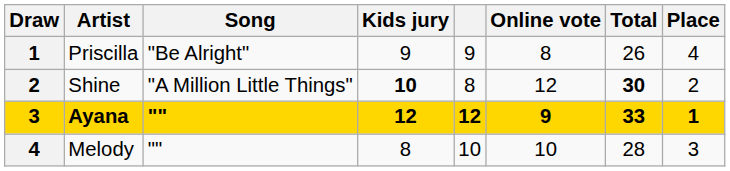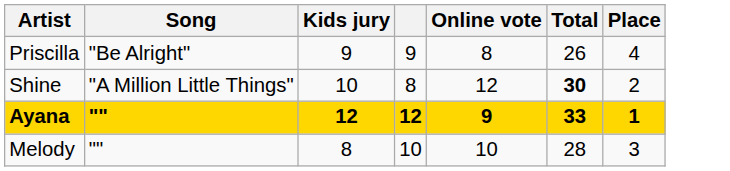- column: Draw | 1 | 2 | 3 | 4
Shine | Kids jury: bold -> normal
